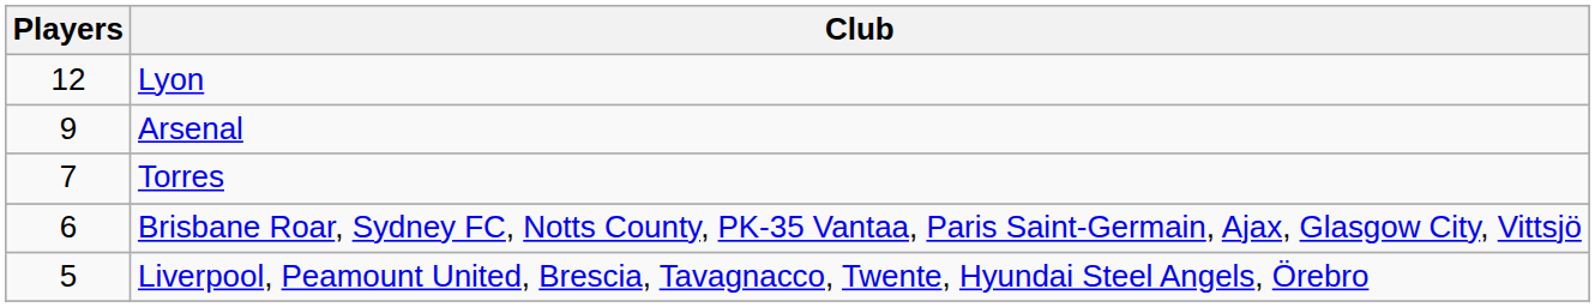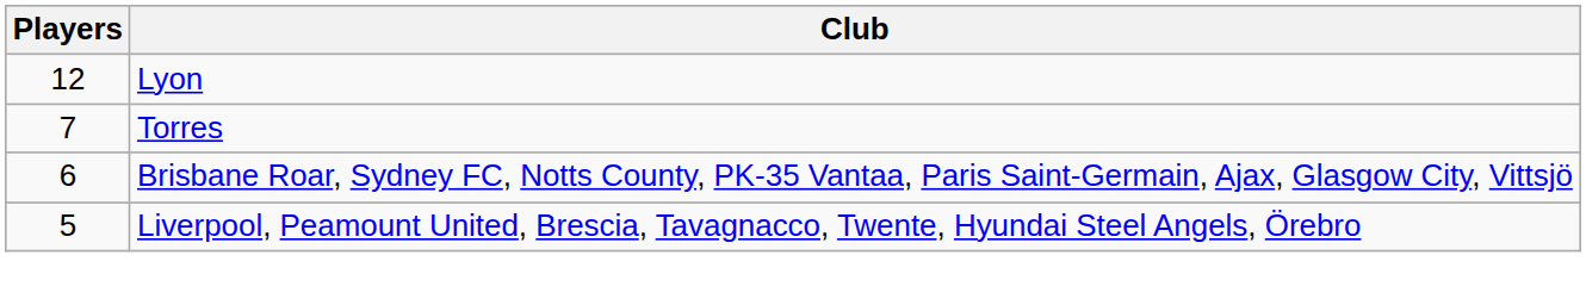- row: 9 | Arsenal
